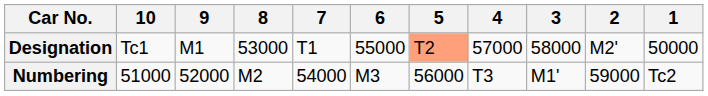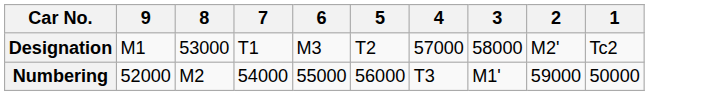- column: 10 | Tc1 | 51000
Designation | 6: 55000 -> M3
Designation | 5: lightsalmon background -> no background
Designation | 1: 50000 -> Tc2
Numbering | 6: M3 -> 55000
Numbering | 1: Tc2 -> 50000
